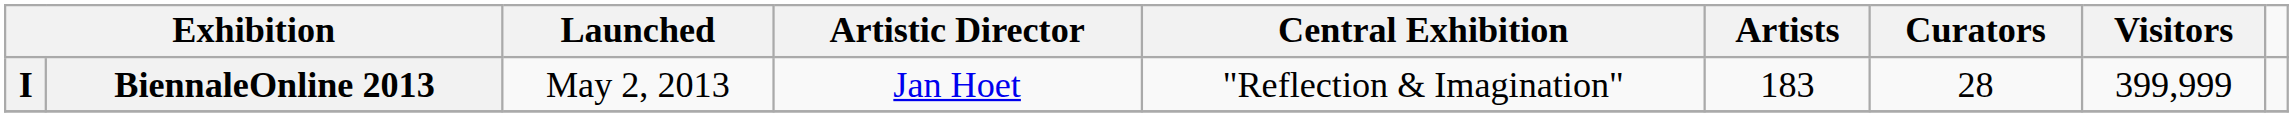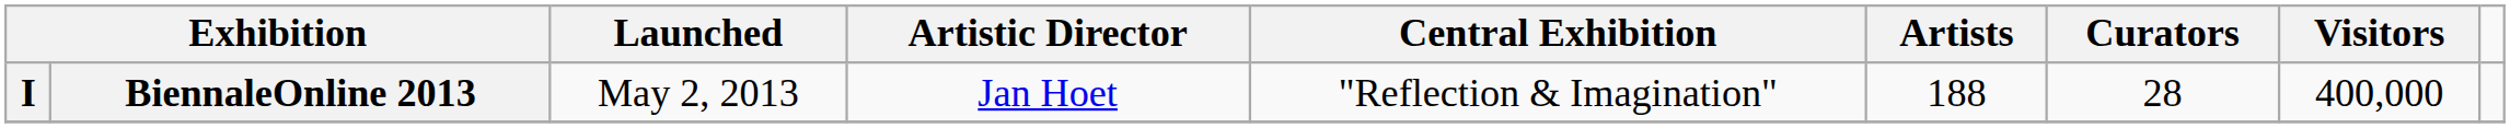BiennaleOnline 2013 | Artists: 183 -> 188
BiennaleOnline 2013 | Visitors: 399,999 -> 400,000
